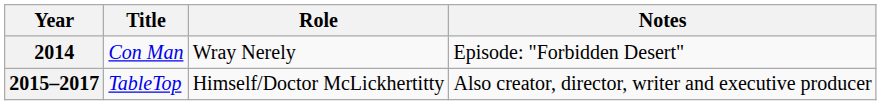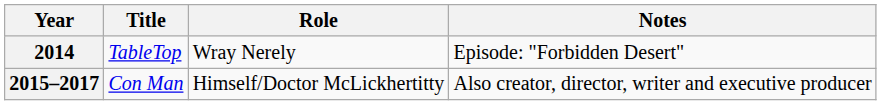2014 | Title: Con Man -> TableTop
2015–2017 | Title: TableTop -> Con Man
